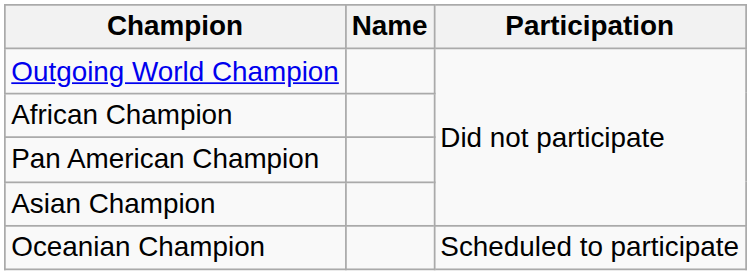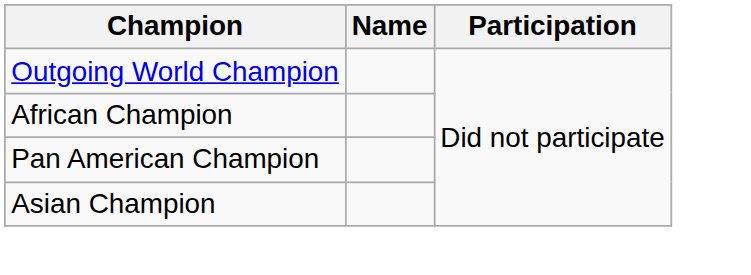- row: Oceanian Champion | Scheduled to participate
